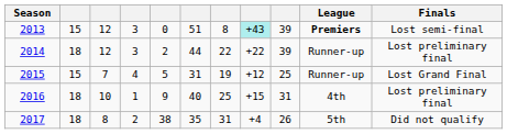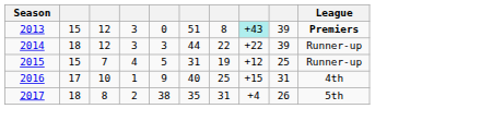- column: Finals | Lost semi-final | Lost preliminary final | Lost Grand Final | Lost preliminary final | Did not qualify
2014 | column 5: 2 -> 3
2016 | column 2: 18 -> 17
